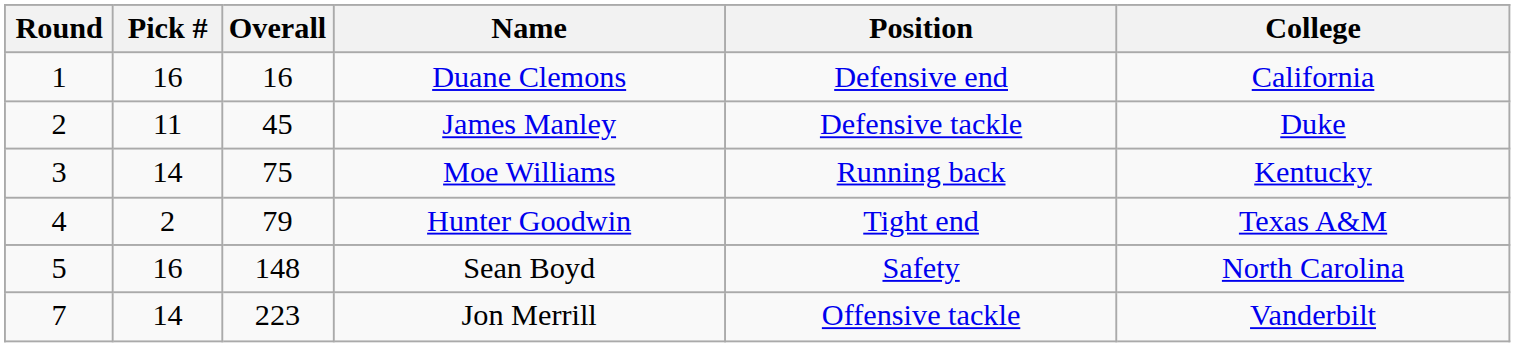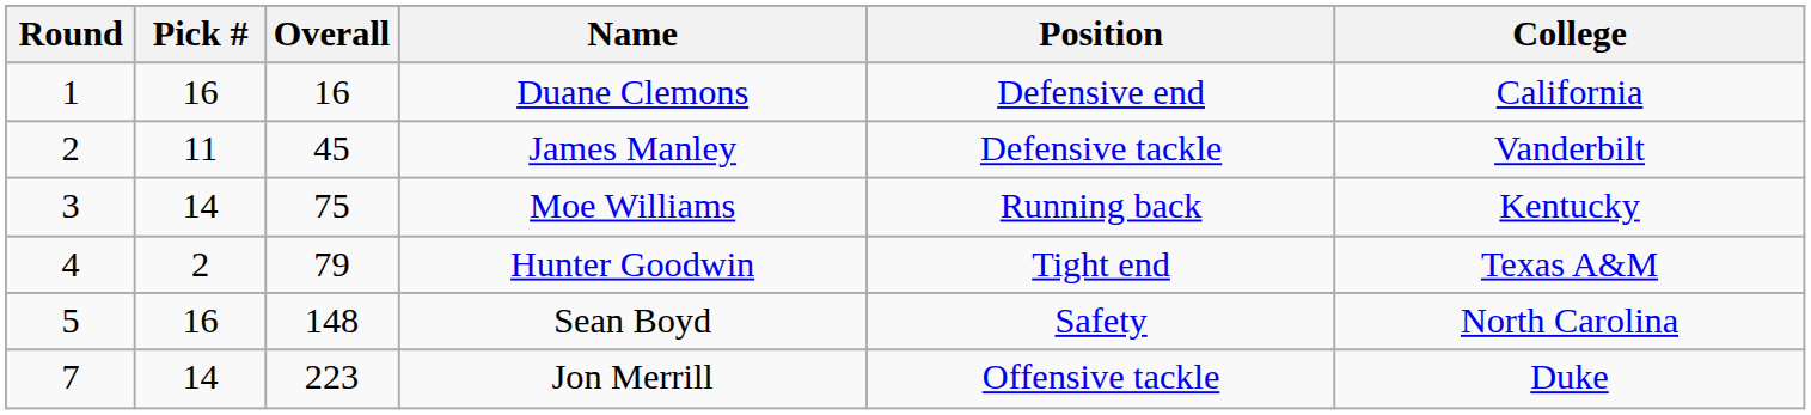James Manley | College: Duke -> Vanderbilt
Jon Merrill | College: Vanderbilt -> Duke
